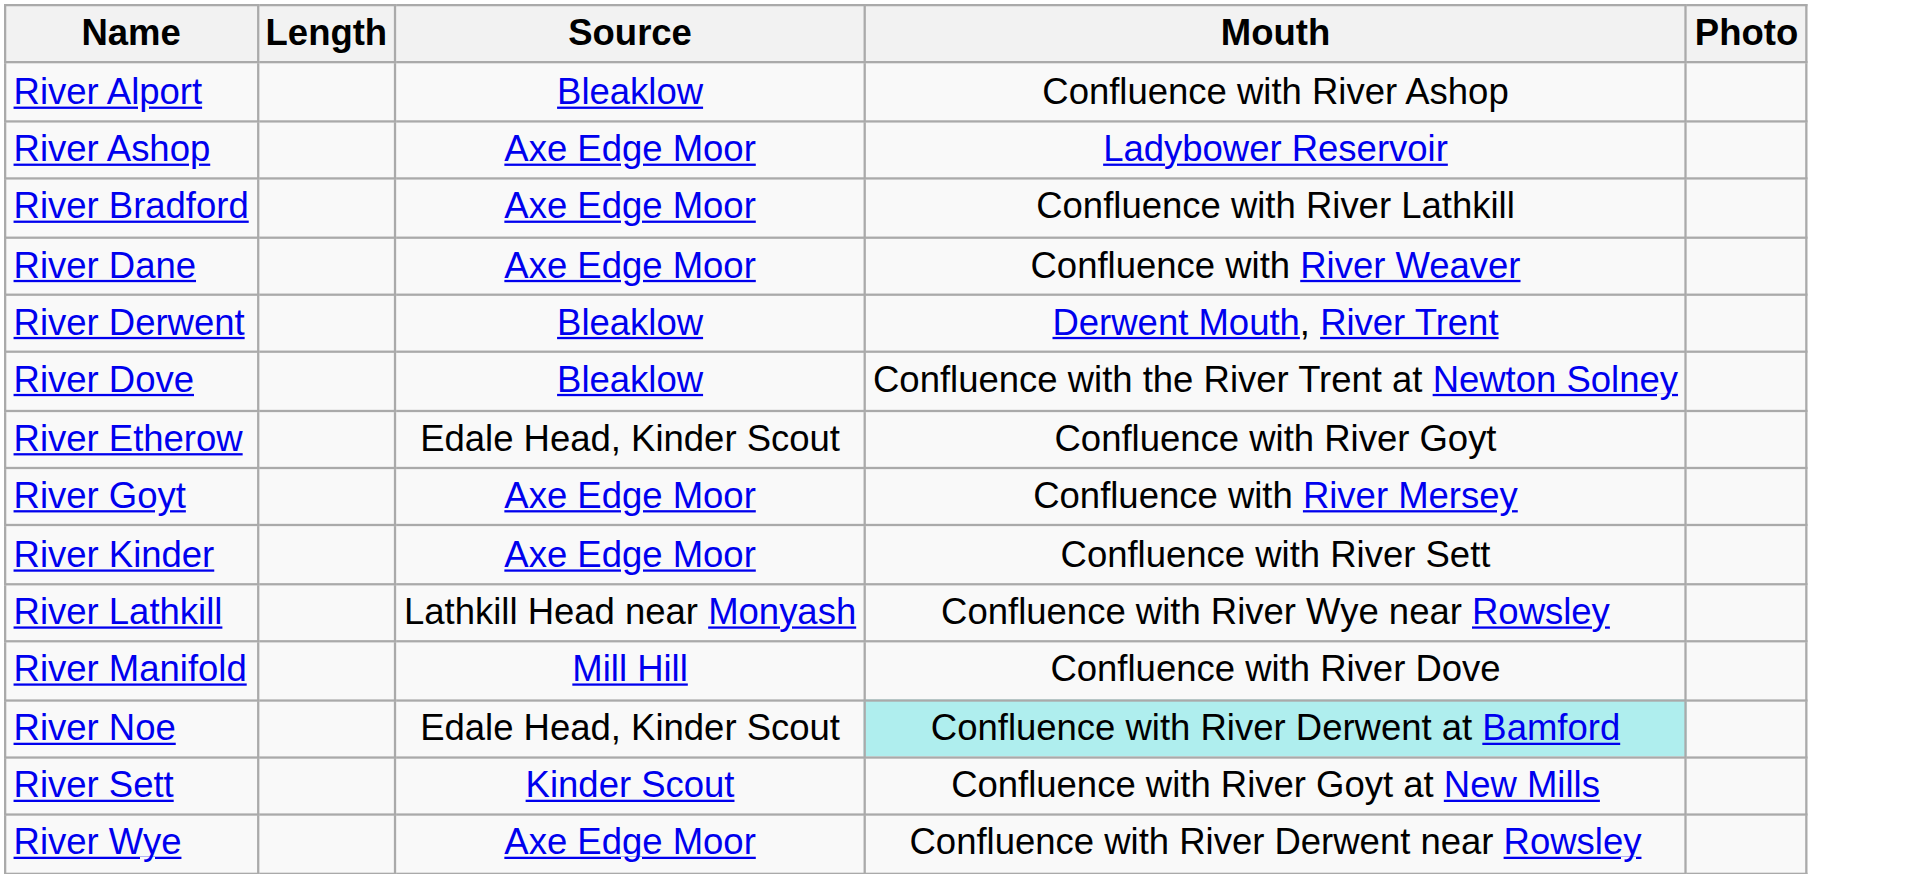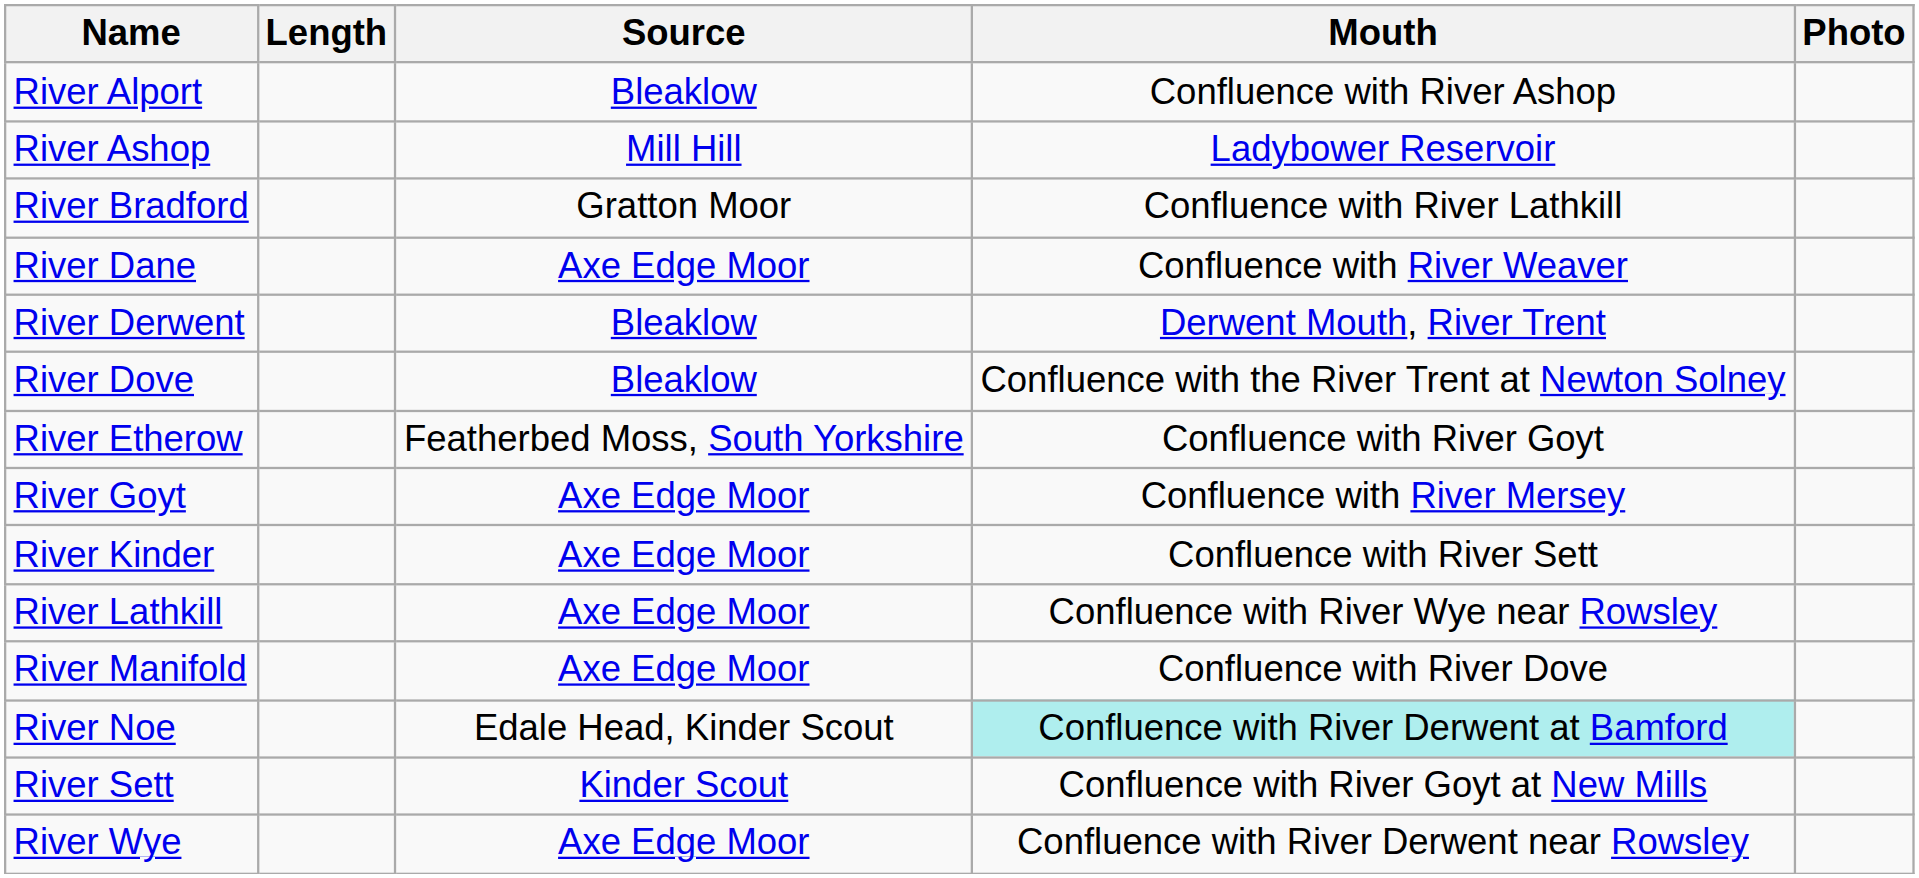River Ashop | Source: Axe Edge Moor -> Mill Hill
River Bradford | Source: Axe Edge Moor -> Gratton Moor
River Etherow | Source: Edale Head, Kinder Scout -> Featherbed Moss, South Yorkshire
River Lathkill | Source: Lathkill Head near Monyash -> Axe Edge Moor
River Manifold | Source: Mill Hill -> Axe Edge Moor
